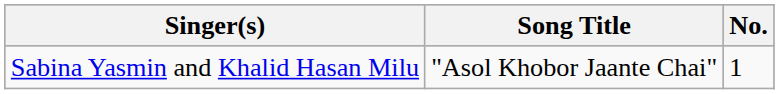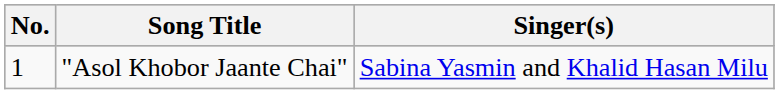columns swapped: No. <-> Singer(s)
